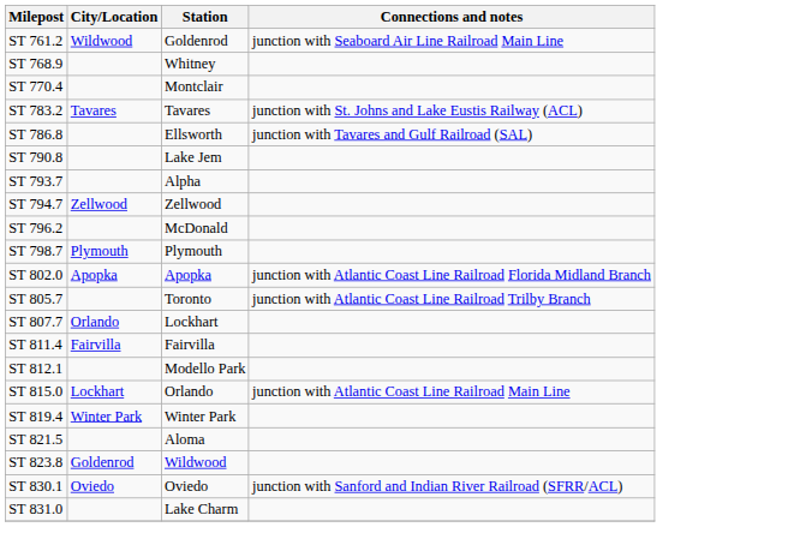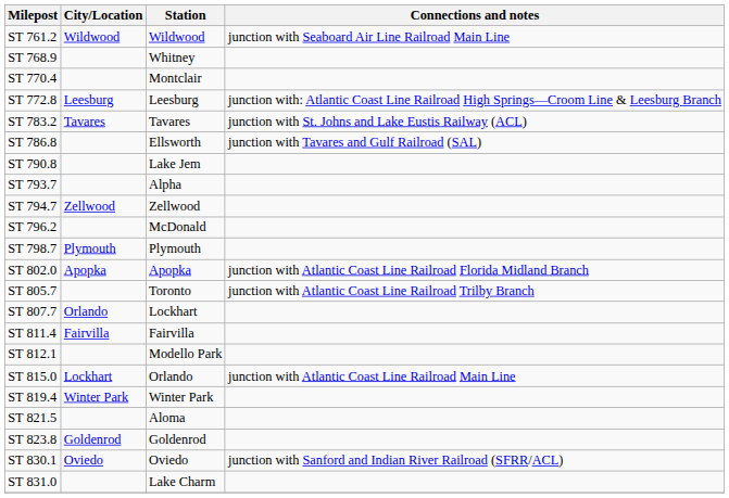ST 761.2 | Station: Goldenrod -> Wildwood
+ row: ST 772.8 | Leesburg | Leesburg | junction with: Atlantic Coast Line Railroad High Springs—Croom Line & Leesburg Branch
ST 823.8 | Station: Wildwood -> Goldenrod
